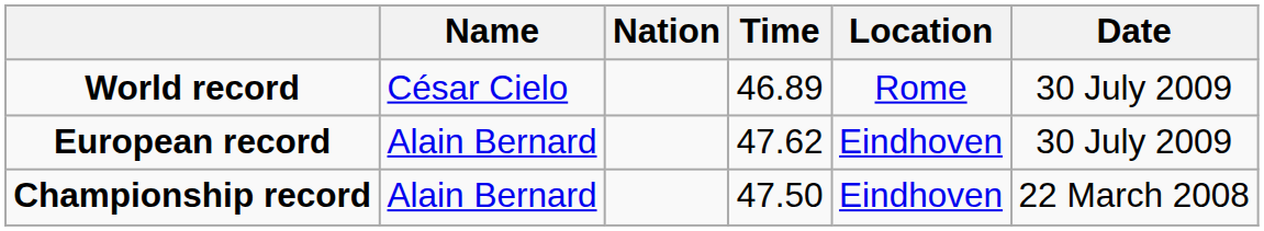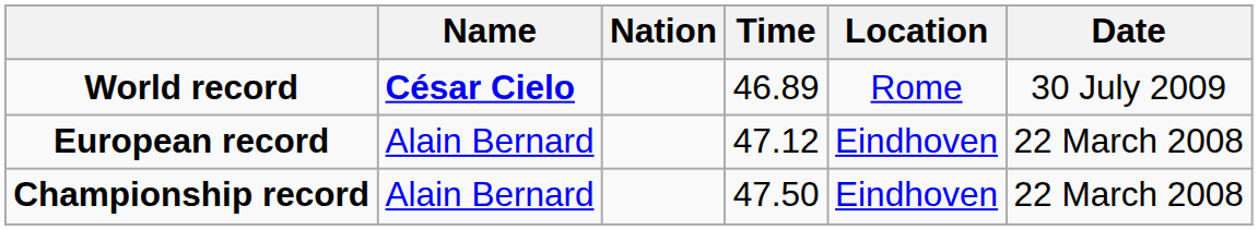World record | Name: normal -> bold
European record | Time: 47.62 -> 47.12
European record | Date: 30 July 2009 -> 22 March 2008
